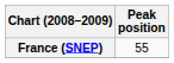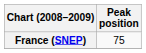France (SNEP) | Peak position: 55 -> 75
